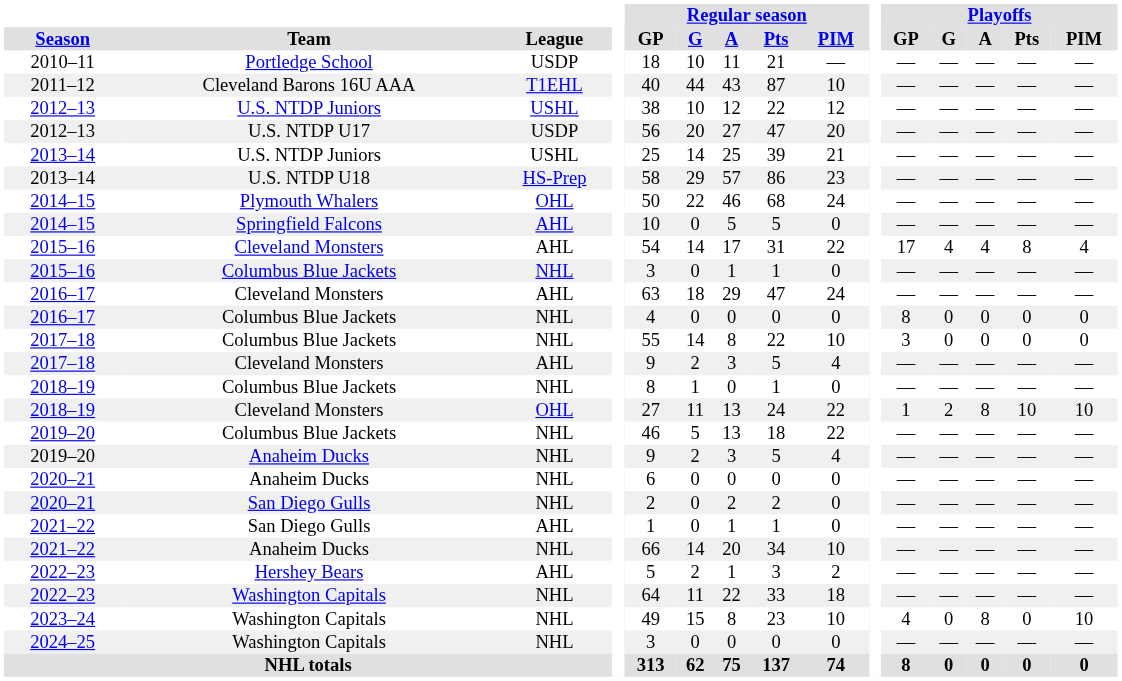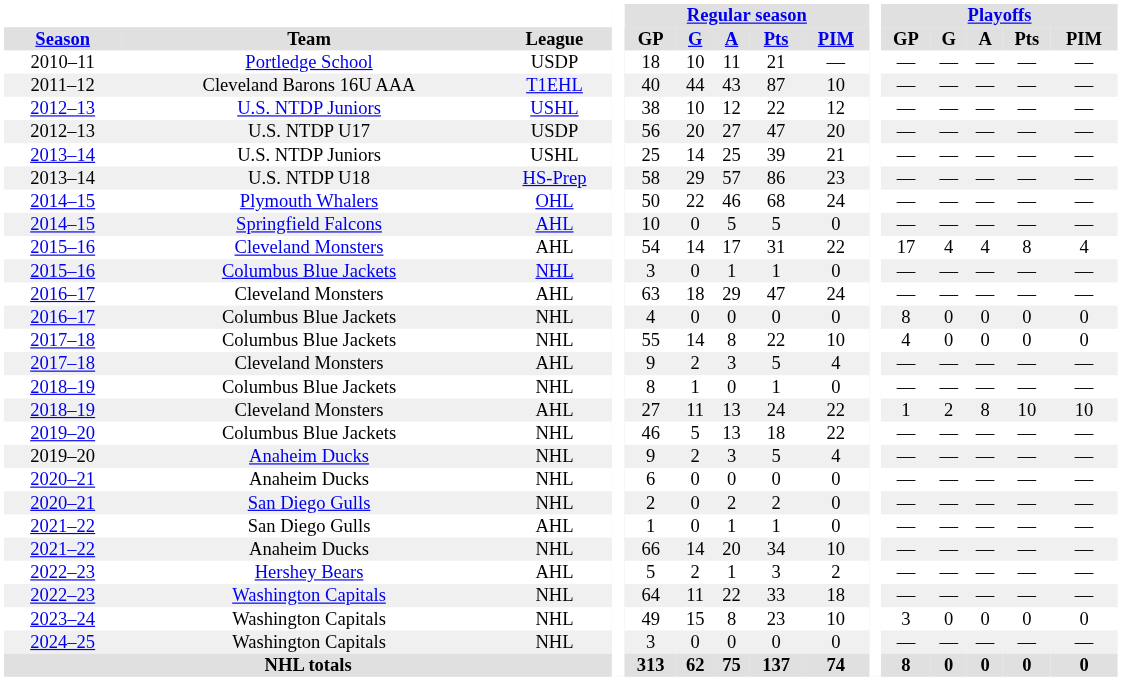2017–18 / Columbus Blue Jackets | Playoffs / GP: 3 -> 4
2018–19 / Cleveland Monsters | League: OHL -> AHL
2023–24 | Playoffs / GP: 4 -> 3
2023–24 | Playoffs / A: 8 -> 0
2023–24 | Playoffs / PIM: 10 -> 0
